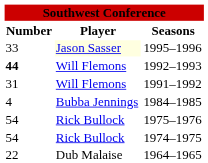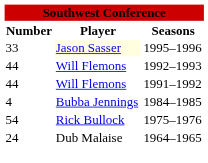1992–1993 | Number: bold -> normal
1991–1992 | Number: 31 -> 44
- row: 54 | Rick Bullock | 1974–1975
1964–1965 | Number: 22 -> 24
